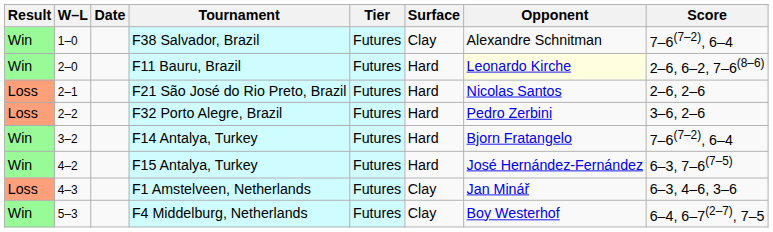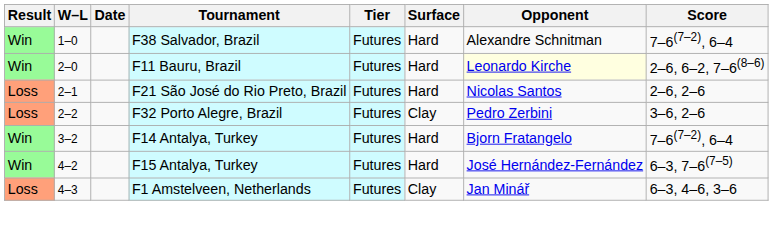F38 Salvador, Brazil | Surface: Clay -> Hard
F32 Porto Alegre, Brazil | Surface: Hard -> Clay
- row: Win | 5–3 | F4 Middelburg, Netherlands | Futures | Clay | Boy Westerhof | 6–4, 6–7(2–7), 7–5
